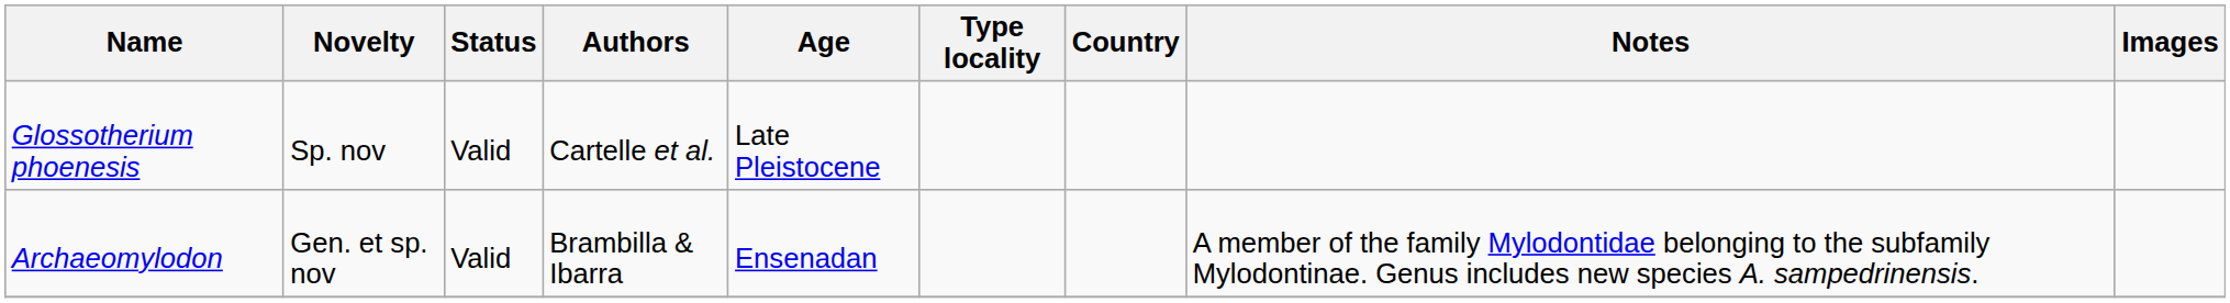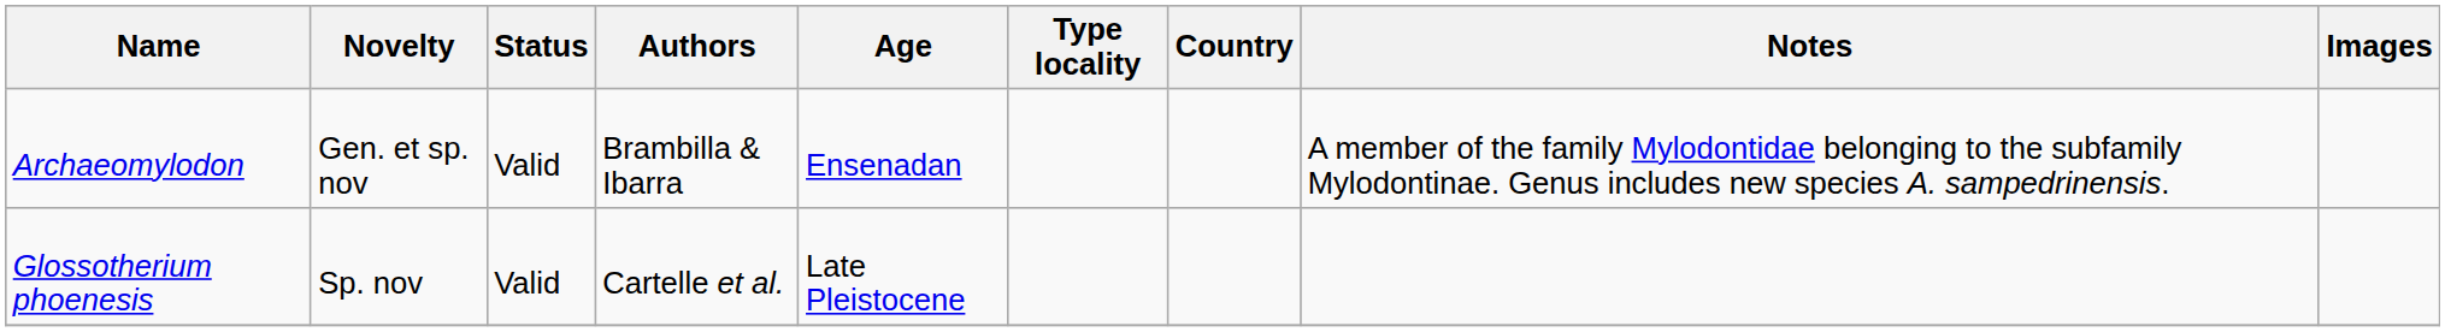rows swapped: Archaeomylodon <-> Glossotherium phoenesis
